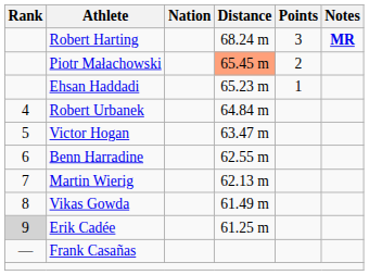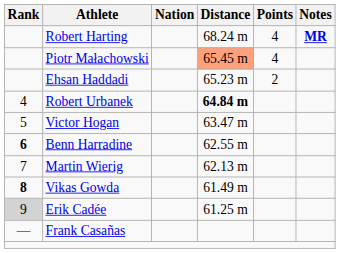Robert Harting | Points: 3 -> 4
Piotr Małachowski | Points: 2 -> 4
Ehsan Haddadi | Points: 1 -> 2
Robert Urbanek | Distance: normal -> bold
Benn Harradine | Rank: normal -> bold
Vikas Gowda | Rank: normal -> bold
